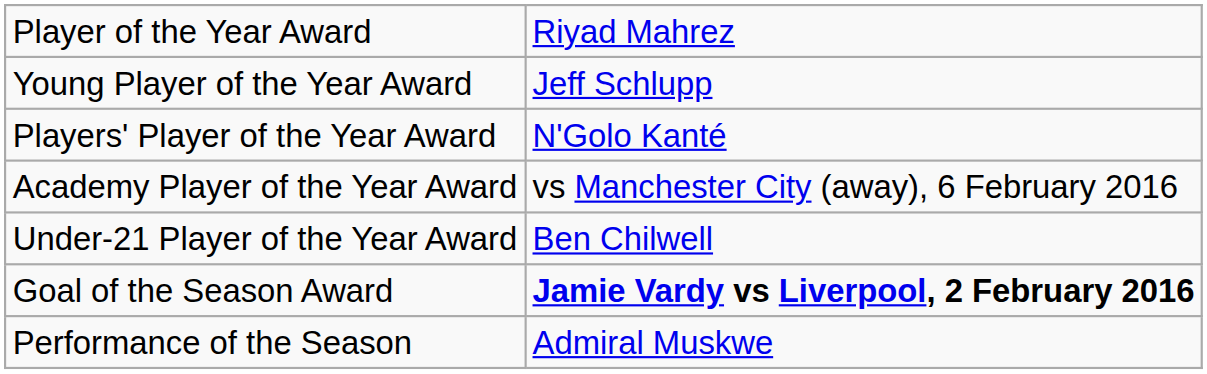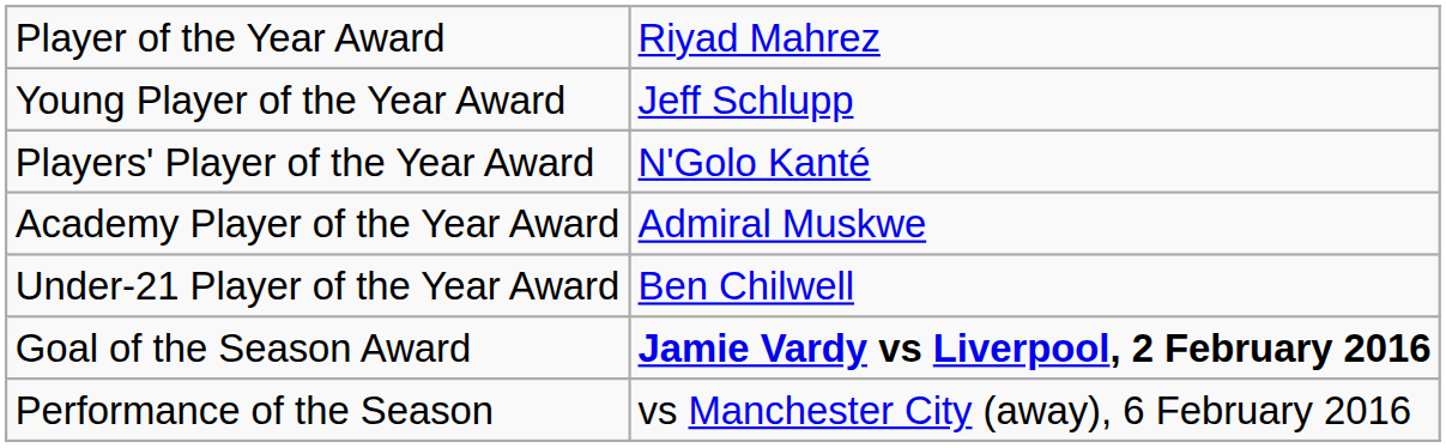Academy Player of the Year Award | column 2: vs Manchester City (away), 6 February 2016 -> Admiral Muskwe
Performance of the Season | column 2: Admiral Muskwe -> vs Manchester City (away), 6 February 2016
